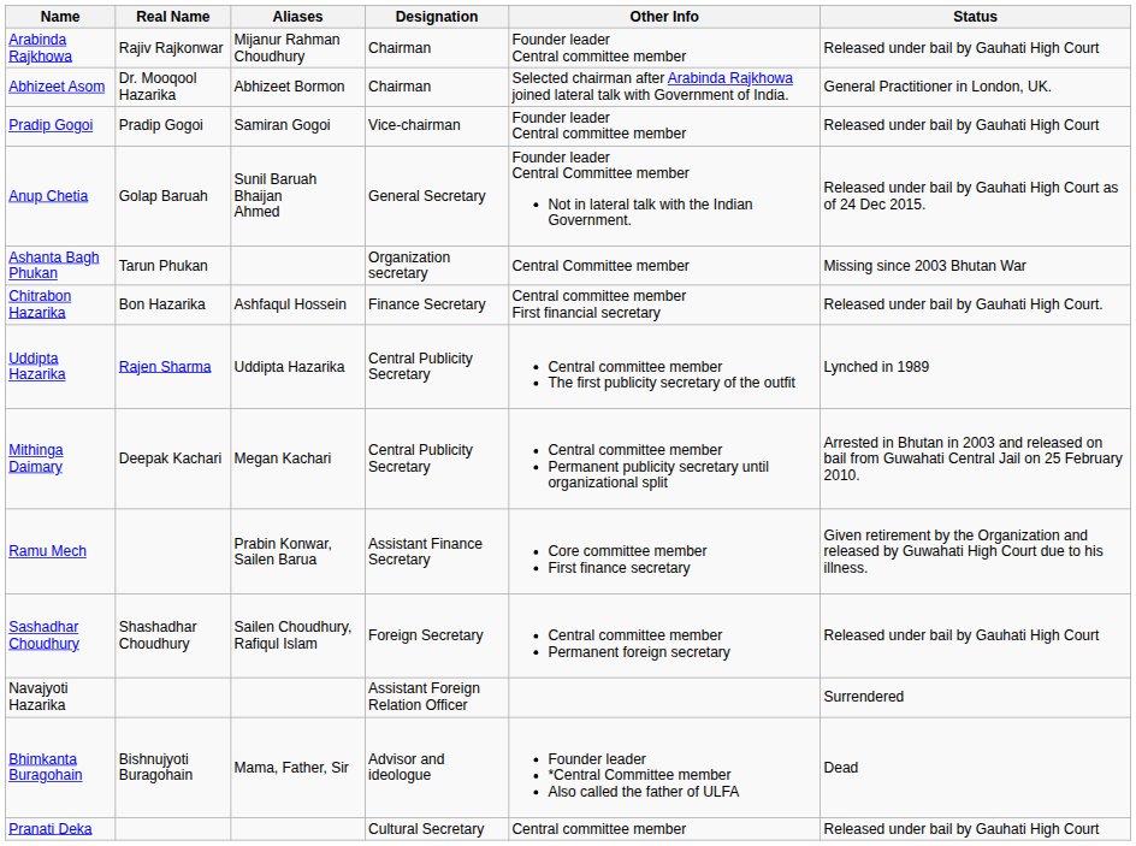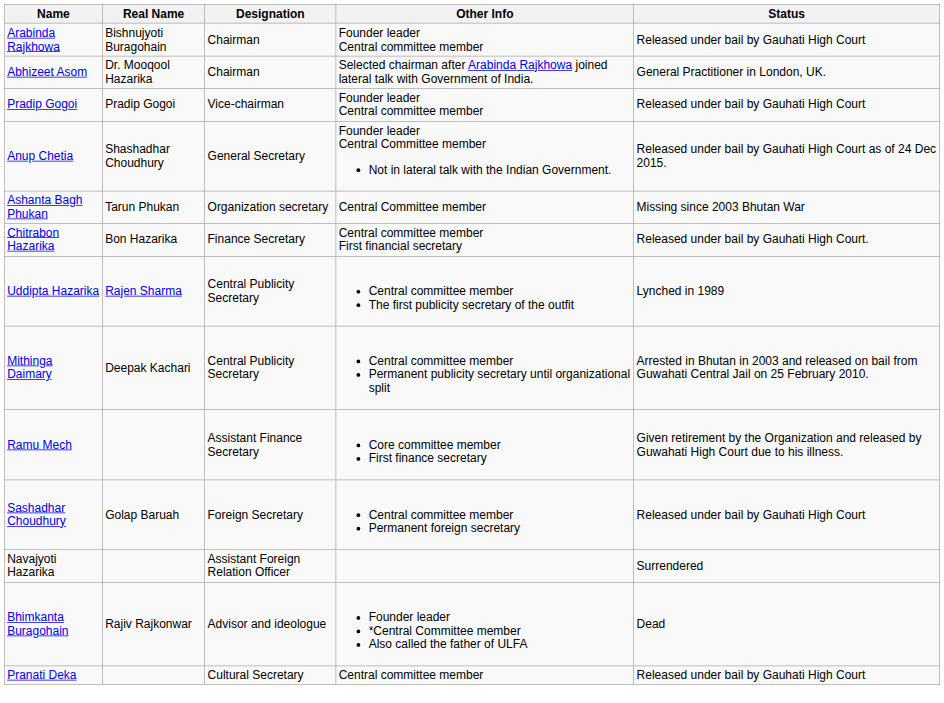- column: Aliases | Mijanur Rahman Choudhury | Abhizeet Bormon | Samiran Gogoi | Sunil Baruah Bhaijan Ahmed | Ashfaqul Hossein | Uddipta Hazarika | Megan Kachari | Prabin Konwar, Sailen Barua | Sailen Choudhury, Rafiqul Islam | Mama, Father, Sir
Arabinda Rajkhowa | Real Name: Rajiv Rajkonwar -> Bishnujyoti Buragohain
Anup Chetia | Real Name: Golap Baruah -> Shashadhar Choudhury
Sashadhar Choudhury | Real Name: Shashadhar Choudhury -> Golap Baruah
Bhimkanta Buragohain | Real Name: Bishnujyoti Buragohain -> Rajiv Rajkonwar
